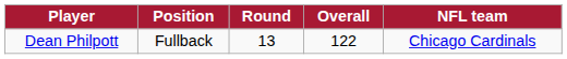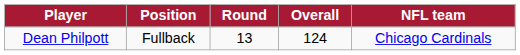Dean Philpott | Overall: 122 -> 124
